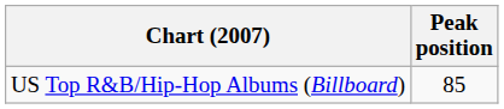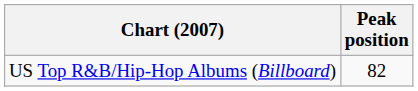US Top R&B/Hip-Hop Albums (Billboard) | Peak position: 85 -> 82
